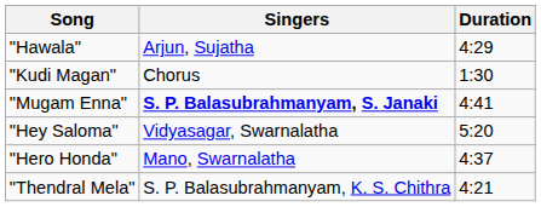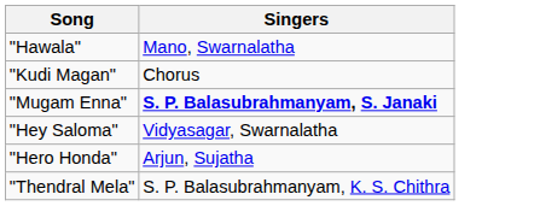- column: Duration | 4:29 | 1:30 | 4:41 | 5:20 | 4:37 | 4:21
"Hawala" | Singers: Arjun, Sujatha -> Mano, Swarnalatha
"Hero Honda" | Singers: Mano, Swarnalatha -> Arjun, Sujatha
